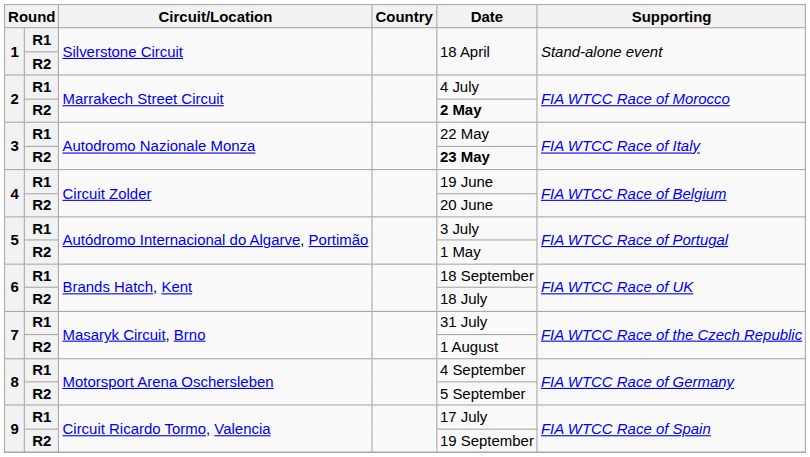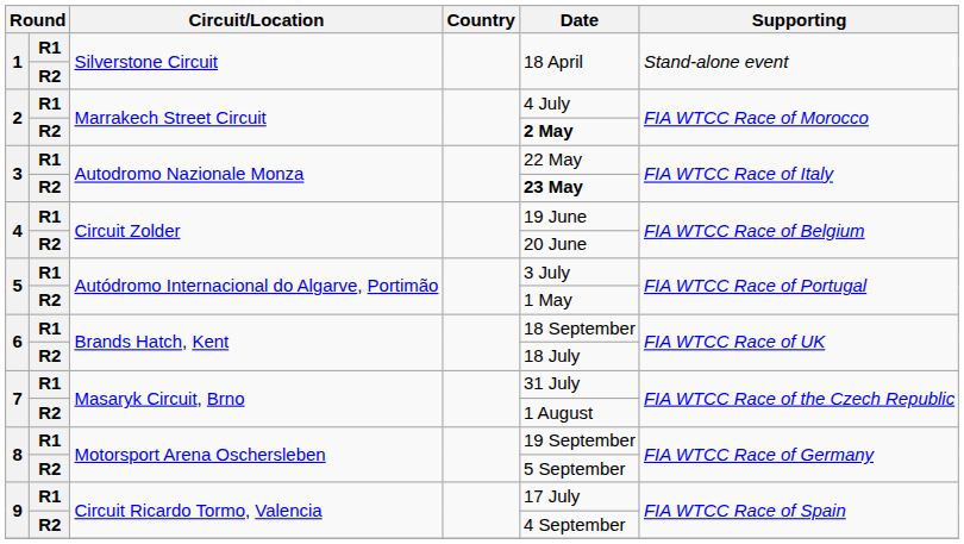8 / R1 | Date: 4 September -> 19 September
9 / R2 | Date: 19 September -> 4 September
